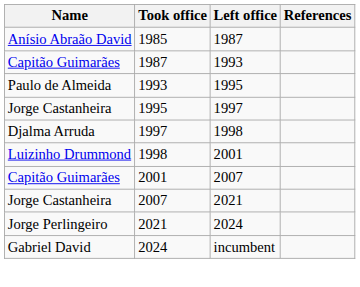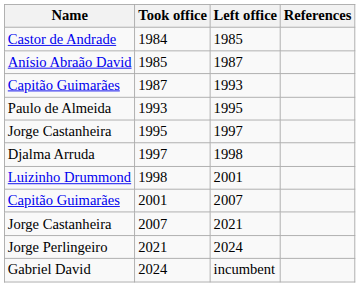+ row: Castor de Andrade | 1984 | 1985
